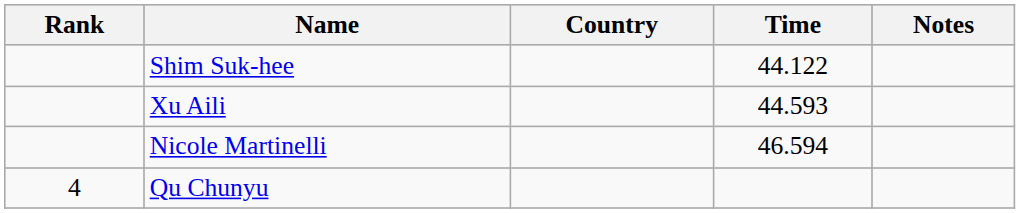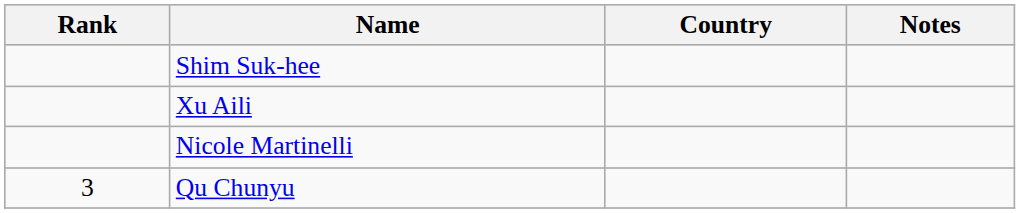- column: Time | 44.122 | 44.593 | 46.594
Qu Chunyu | Rank: 4 -> 3
